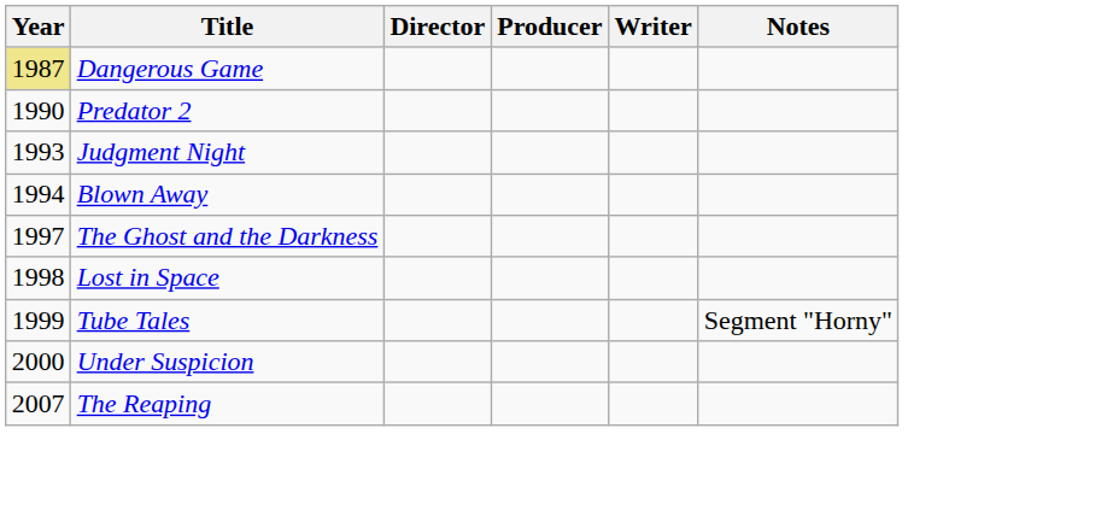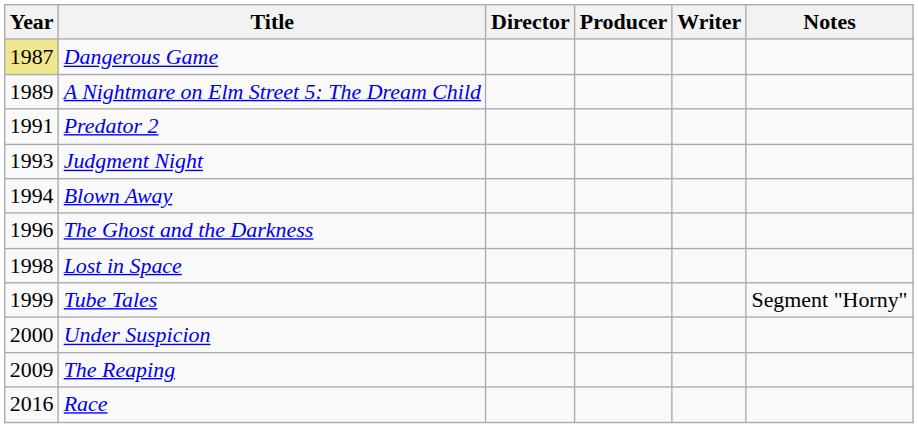+ row: 1989 | A Nightmare on Elm Street 5: The Dream Child
Predator 2 | Year: 1990 -> 1991
The Ghost and the Darkness | Year: 1997 -> 1996
The Reaping | Year: 2007 -> 2009
+ row: 2016 | Race
